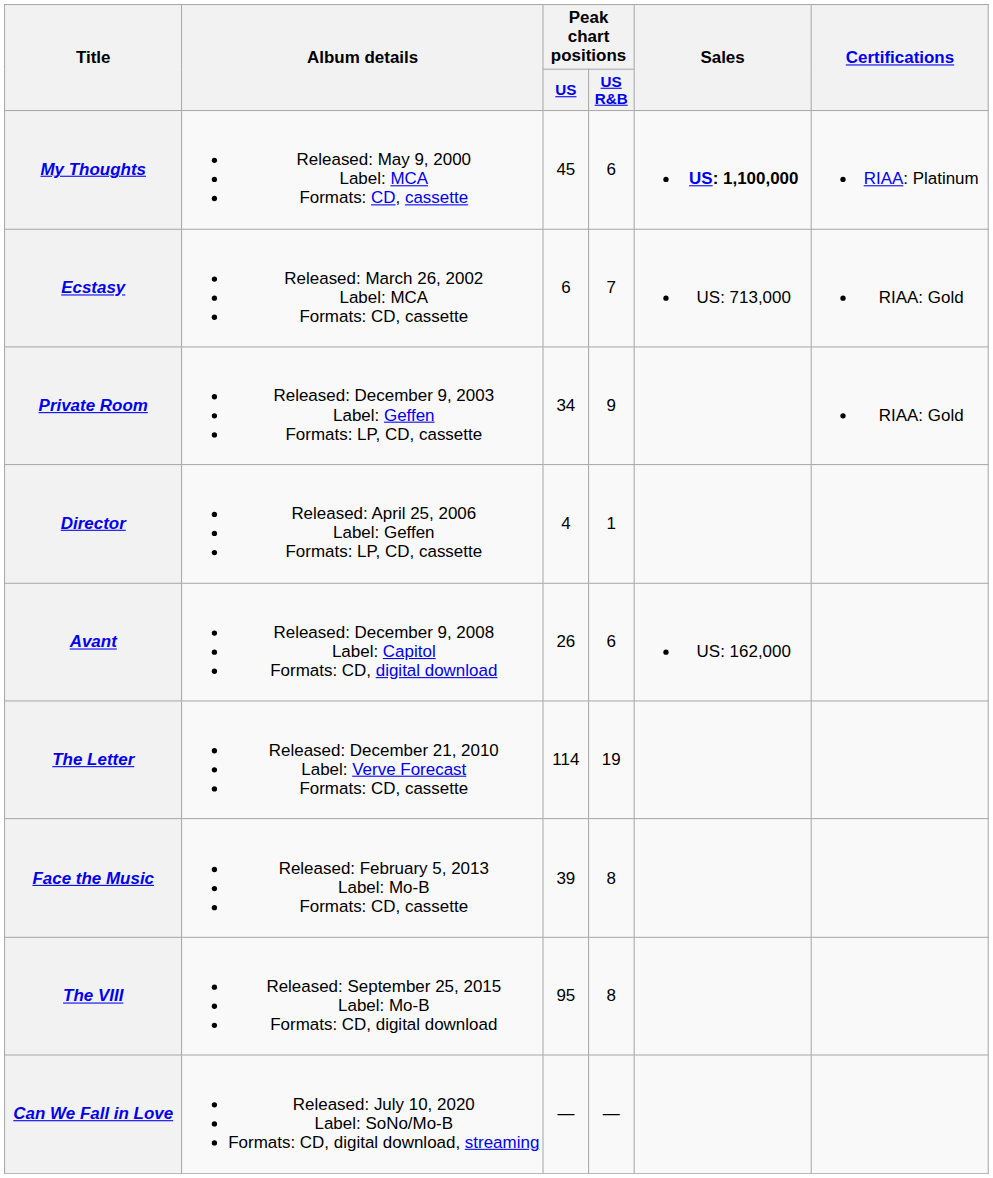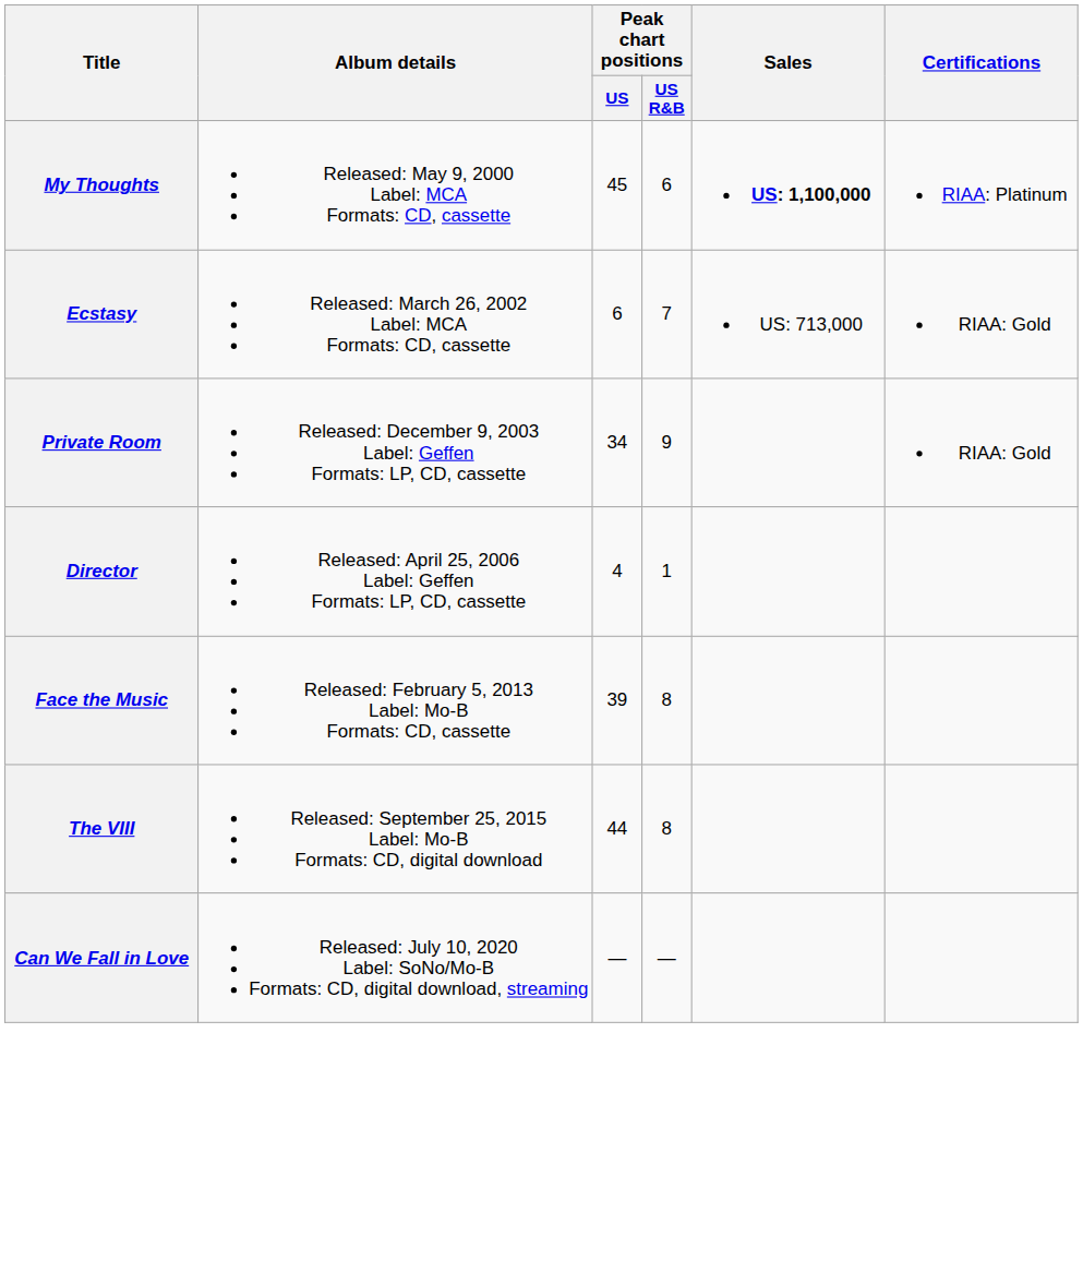- row: Avant | Released: December 9, 2008 Label: Capitol Formats: CD, digital download | 26 | 6 | US: 162,000
- row: The Letter | Released: December 21, 2010 Label: Verve Forecast Formats: CD, cassette | 114 | 19
The VIII | Peak chart positions / US: 95 -> 44
